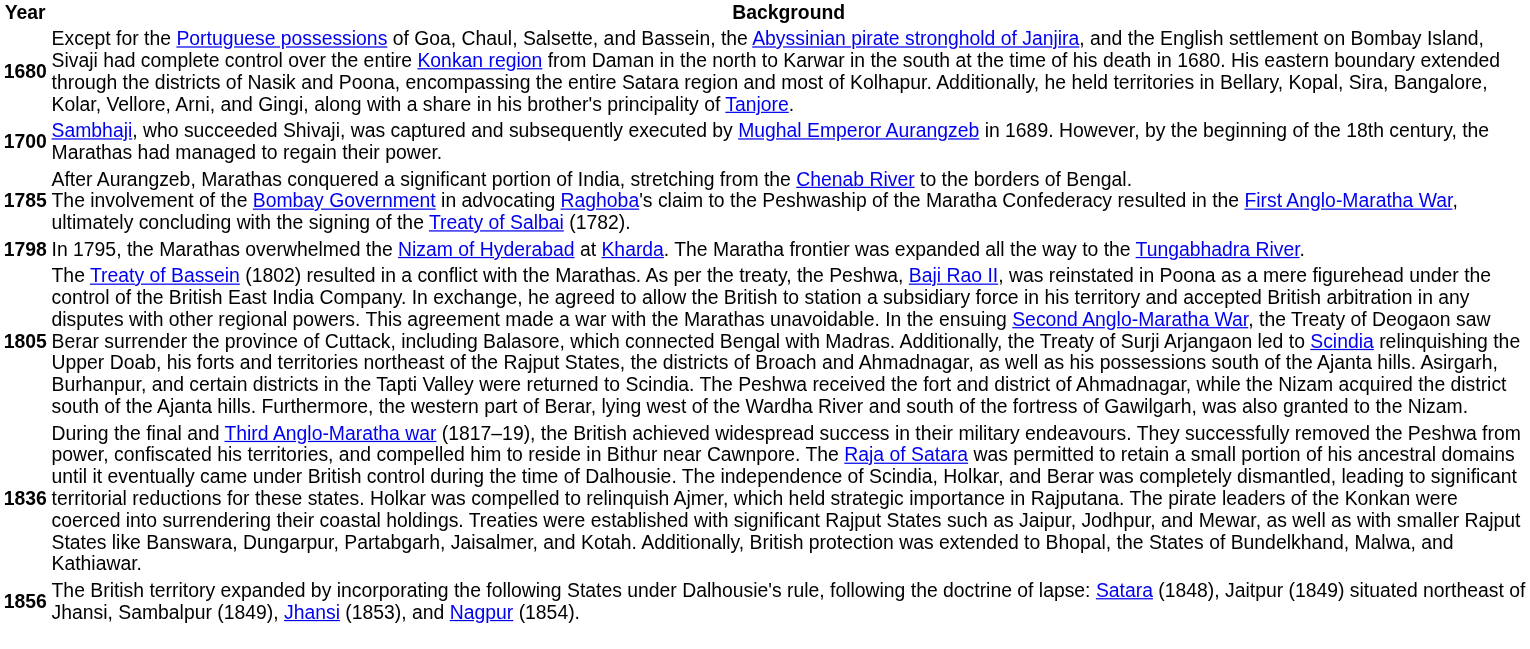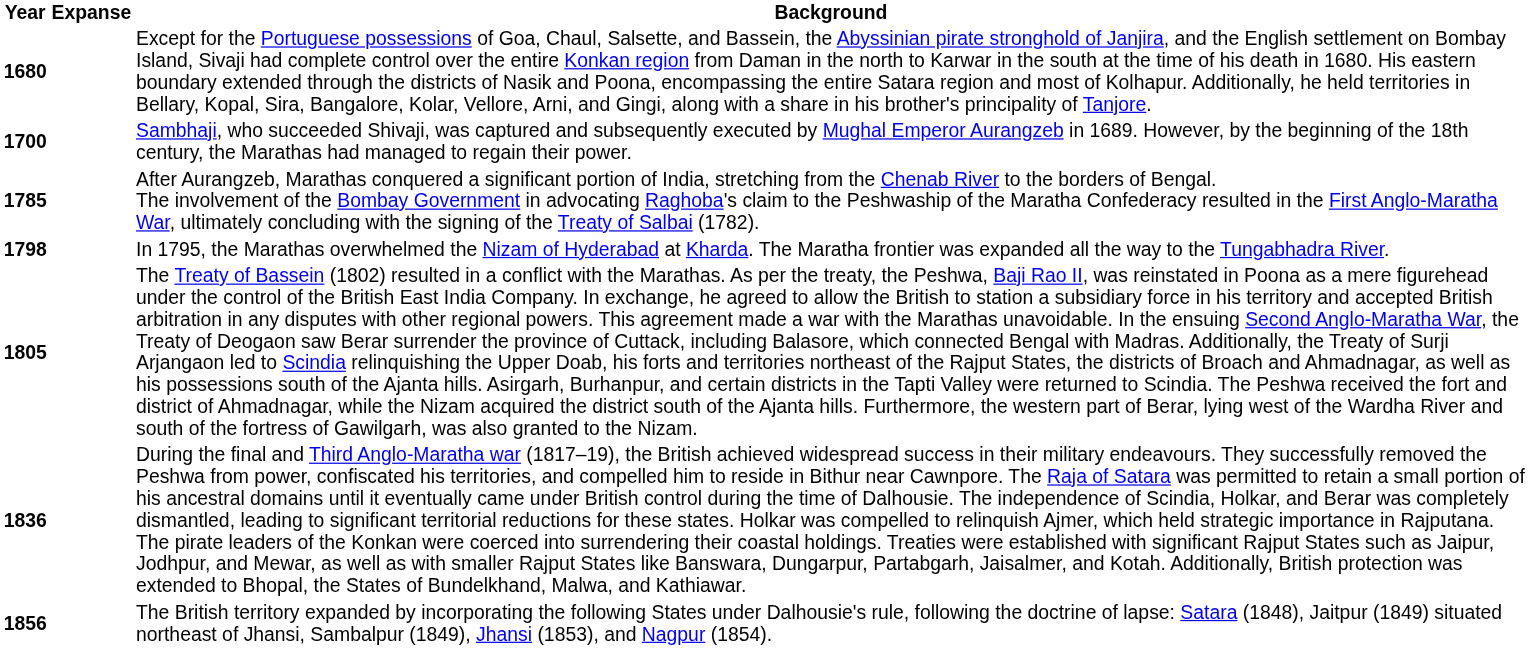+ column: Expanse
